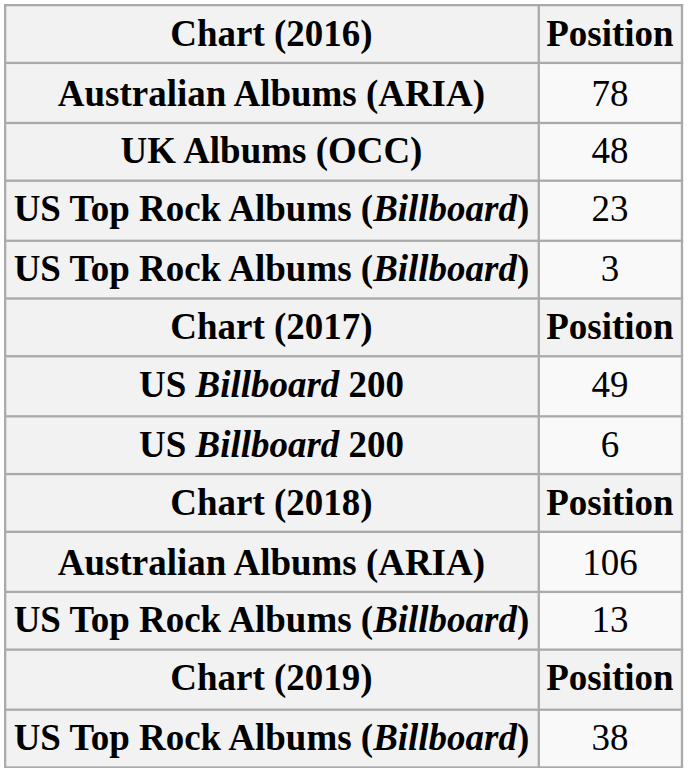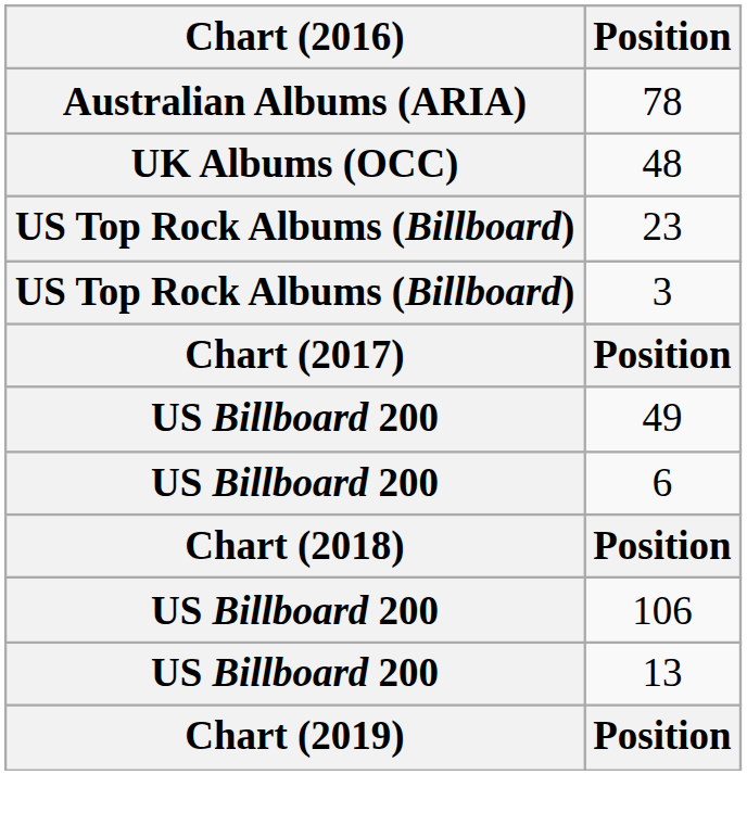106 | Chart (2016): Australian Albums (ARIA) -> US Billboard 200
13 | Chart (2016): US Top Rock Albums (Billboard) -> US Billboard 200
- row: US Top Rock Albums (Billboard) | 38
